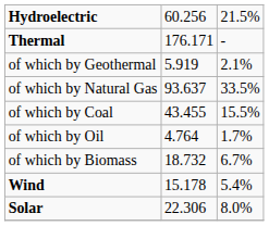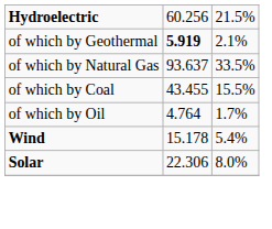- row: Thermal | 176.171 | -
of which by Geothermal | column 2: normal -> bold
- row: of which by Biomass | 18.732 | 6.7%
